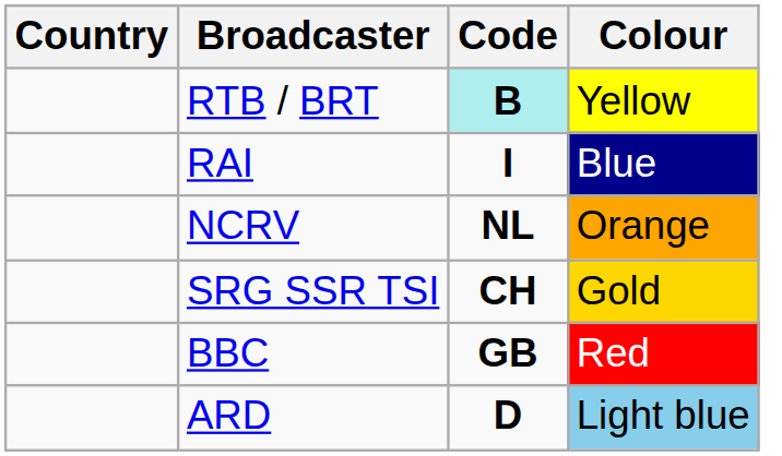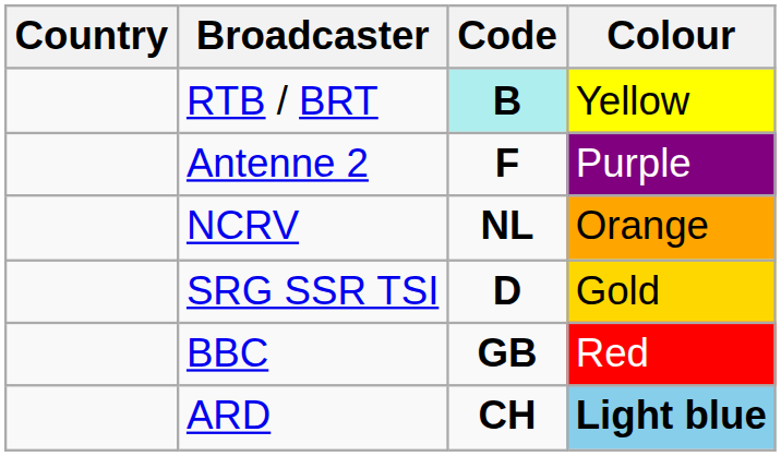+ row: Antenne 2 | F | Purple
- row: RAI | I | Blue
SRG SSR TSI | Code: CH -> D
ARD | Code: D -> CH
ARD | Colour: normal -> bold
